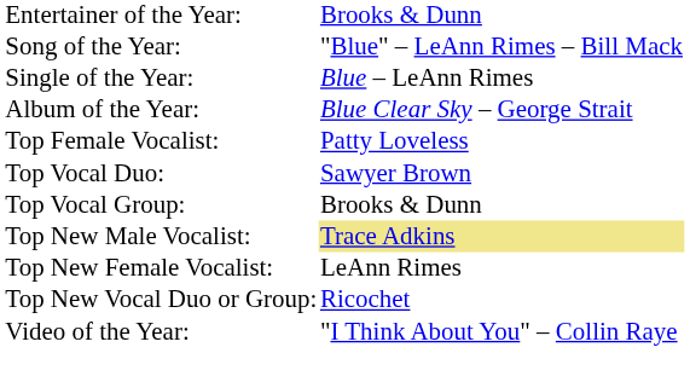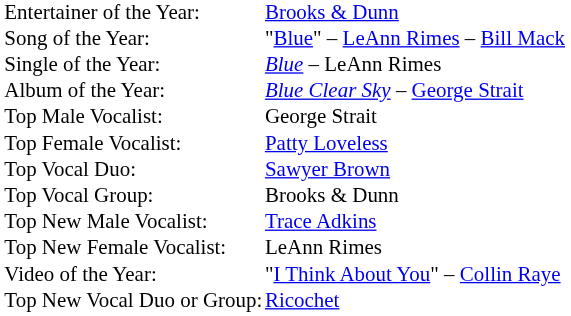+ row: Top Male Vocalist: | George Strait
Top New Male Vocalist: | column 2: khaki background -> no background
rows swapped: Top New Vocal Duo or Group: <-> Video of the Year:
